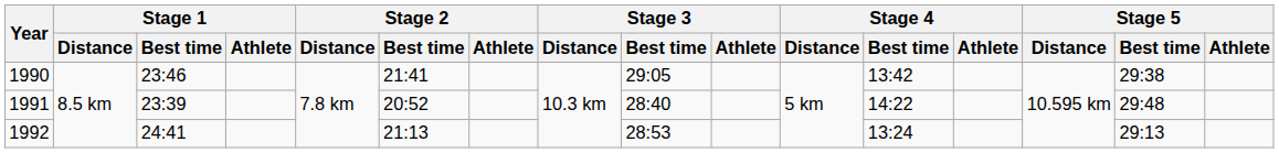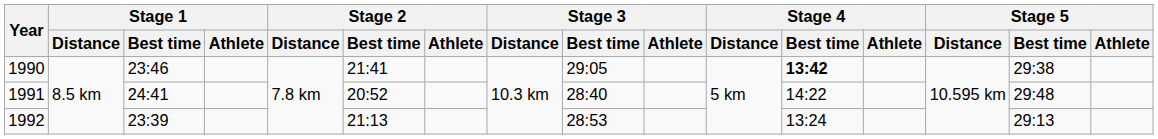1990 | Stage 4 / Best time: normal -> bold
1991 | Stage 1 / Best time: 23:39 -> 24:41
1992 | Stage 1 / Best time: 24:41 -> 23:39
